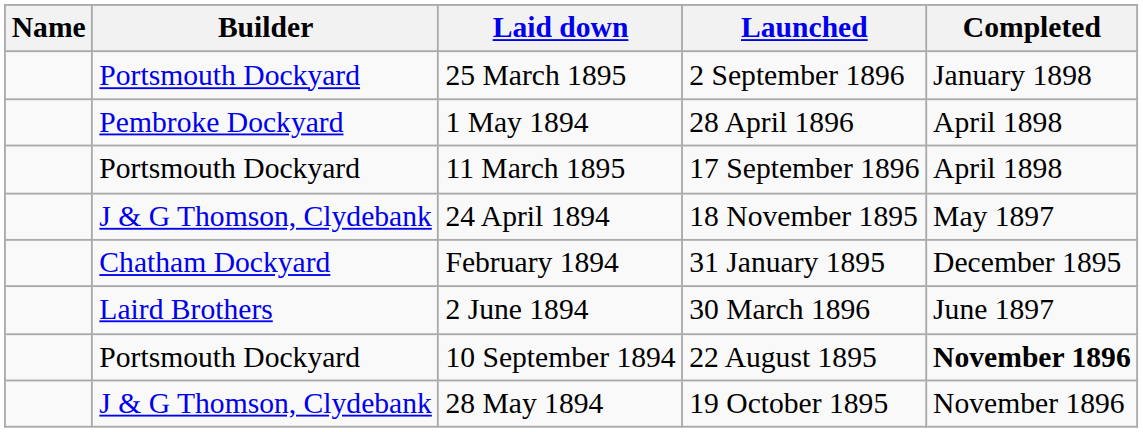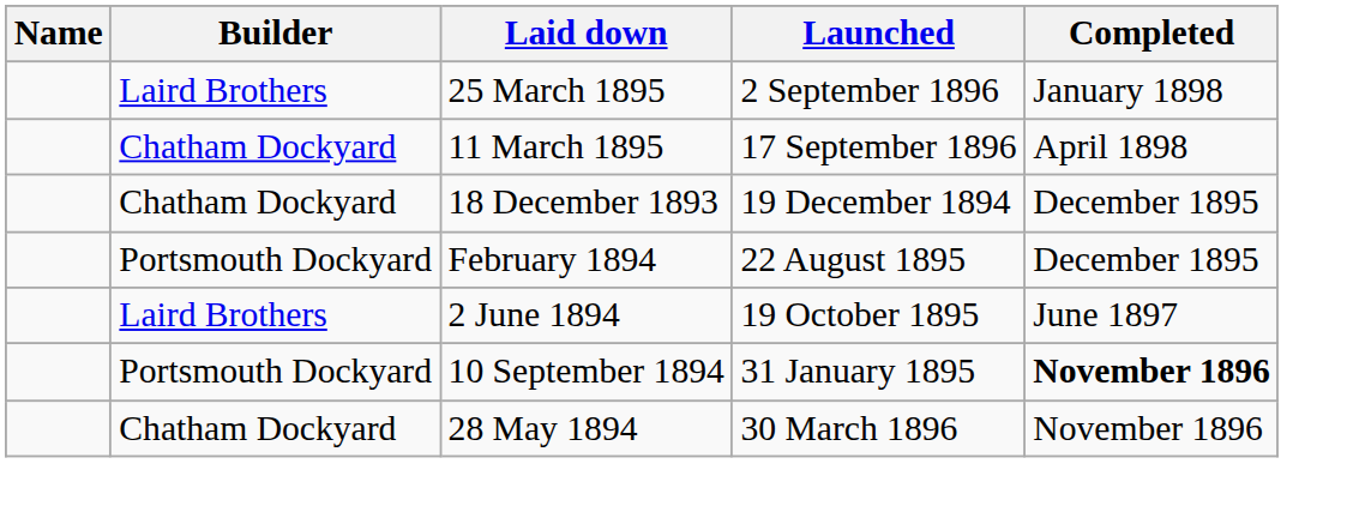25 March 1895 | Builder: Portsmouth Dockyard -> Laird Brothers
- row: Pembroke Dockyard | 1 May 1894 | 28 April 1896 | April 1898
11 March 1895 | Builder: Portsmouth Dockyard -> Chatham Dockyard
- row: J & G Thomson, Clydebank | 24 April 1894 | 18 November 1895 | May 1897
+ row: Chatham Dockyard | 18 December 1893 | 19 December 1894 | December 1895
February 1894 | Builder: Chatham Dockyard -> Portsmouth Dockyard
February 1894 | Launched: 31 January 1895 -> 22 August 1895
2 June 1894 | Launched: 30 March 1896 -> 19 October 1895
10 September 1894 | Launched: 22 August 1895 -> 31 January 1895
28 May 1894 | Builder: J & G Thomson, Clydebank -> Chatham Dockyard
28 May 1894 | Launched: 19 October 1895 -> 30 March 1896
